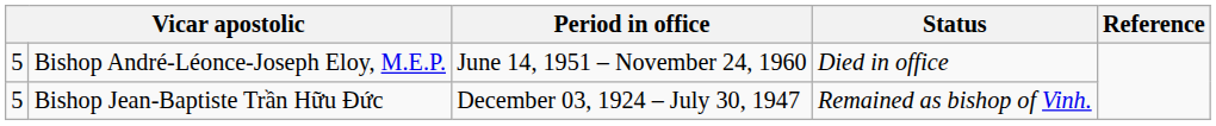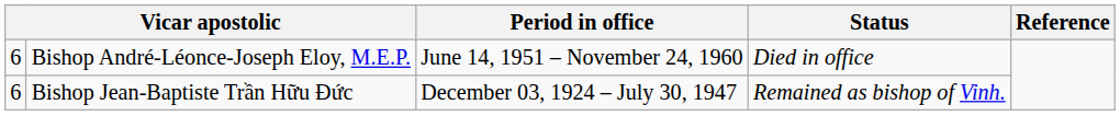Bishop André-Léonce-Joseph Eloy, M.E.P. | column 1: 5 -> 6
Bishop Jean-Baptiste Trần Hữu Ðức | column 1: 5 -> 6
